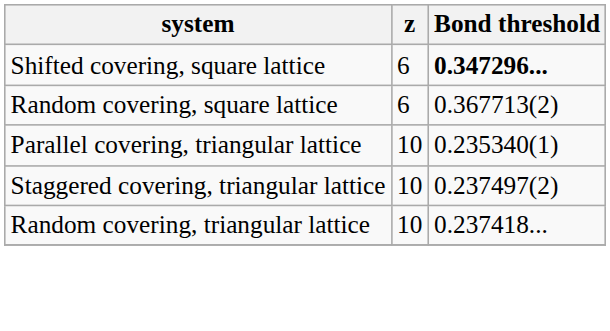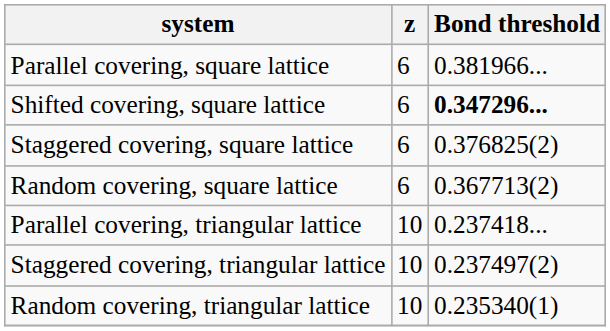+ row: Parallel covering, square lattice | 6 | 0.381966...
+ row: Staggered covering, square lattice | 6 | 0.376825(2)
Parallel covering, triangular lattice | Bond threshold: 0.235340(1) -> 0.237418...
Random covering, triangular lattice | Bond threshold: 0.237418... -> 0.235340(1)
